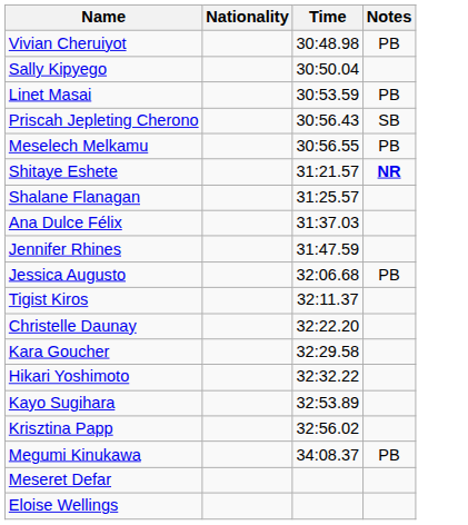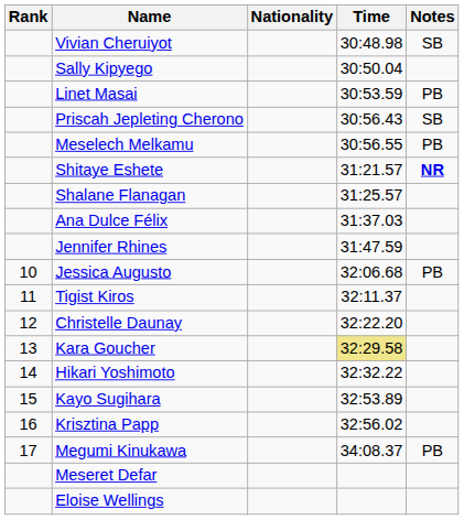+ column: Rank | 10 | 11 | 12 | 13 | 14 | 15 | 16 | 17
Vivian Cheruiyot | Notes: PB -> SB
Kara Goucher | Time: no background -> khaki background
